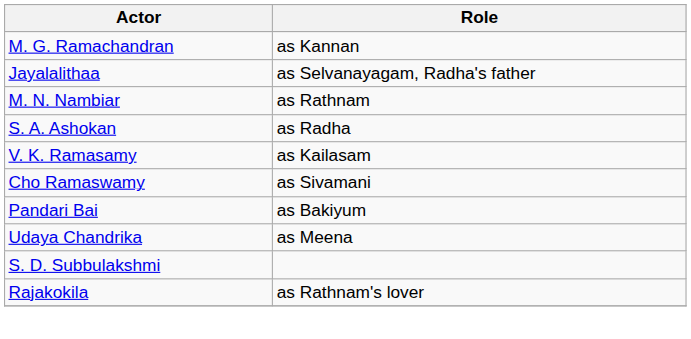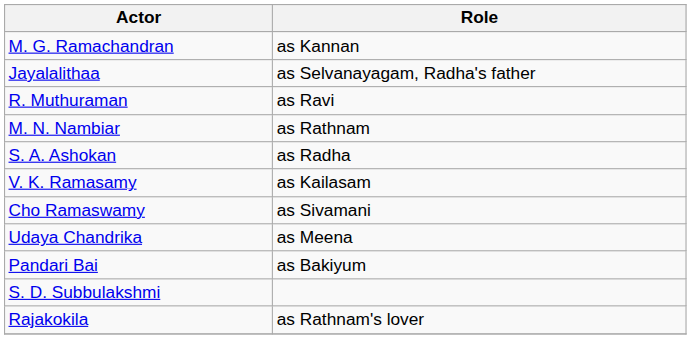+ row: R. Muthuraman | as Ravi
rows swapped: Pandari Bai <-> Udaya Chandrika
